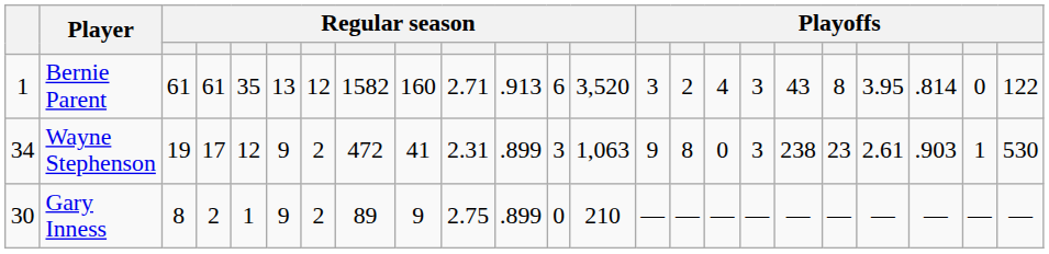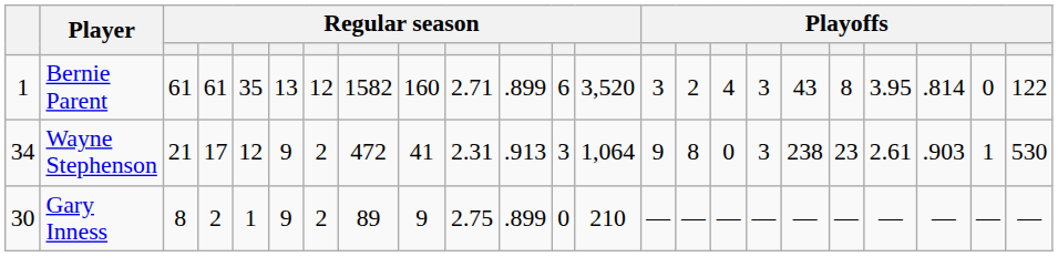Bernie Parent | column 11: .913 -> .899
Wayne Stephenson | column 3: 19 -> 21
Wayne Stephenson | column 11: .899 -> .913
Wayne Stephenson | column 13: 1,063 -> 1,064
